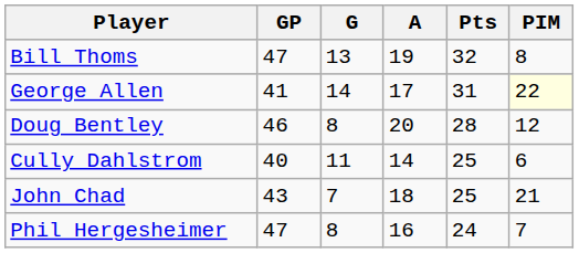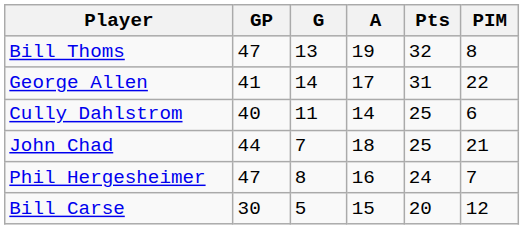George Allen | PIM: lightyellow background -> no background
- row: Doug Bentley | 46 | 8 | 20 | 28 | 12
John Chad | GP: 43 -> 44
+ row: Bill Carse | 30 | 5 | 15 | 20 | 12
